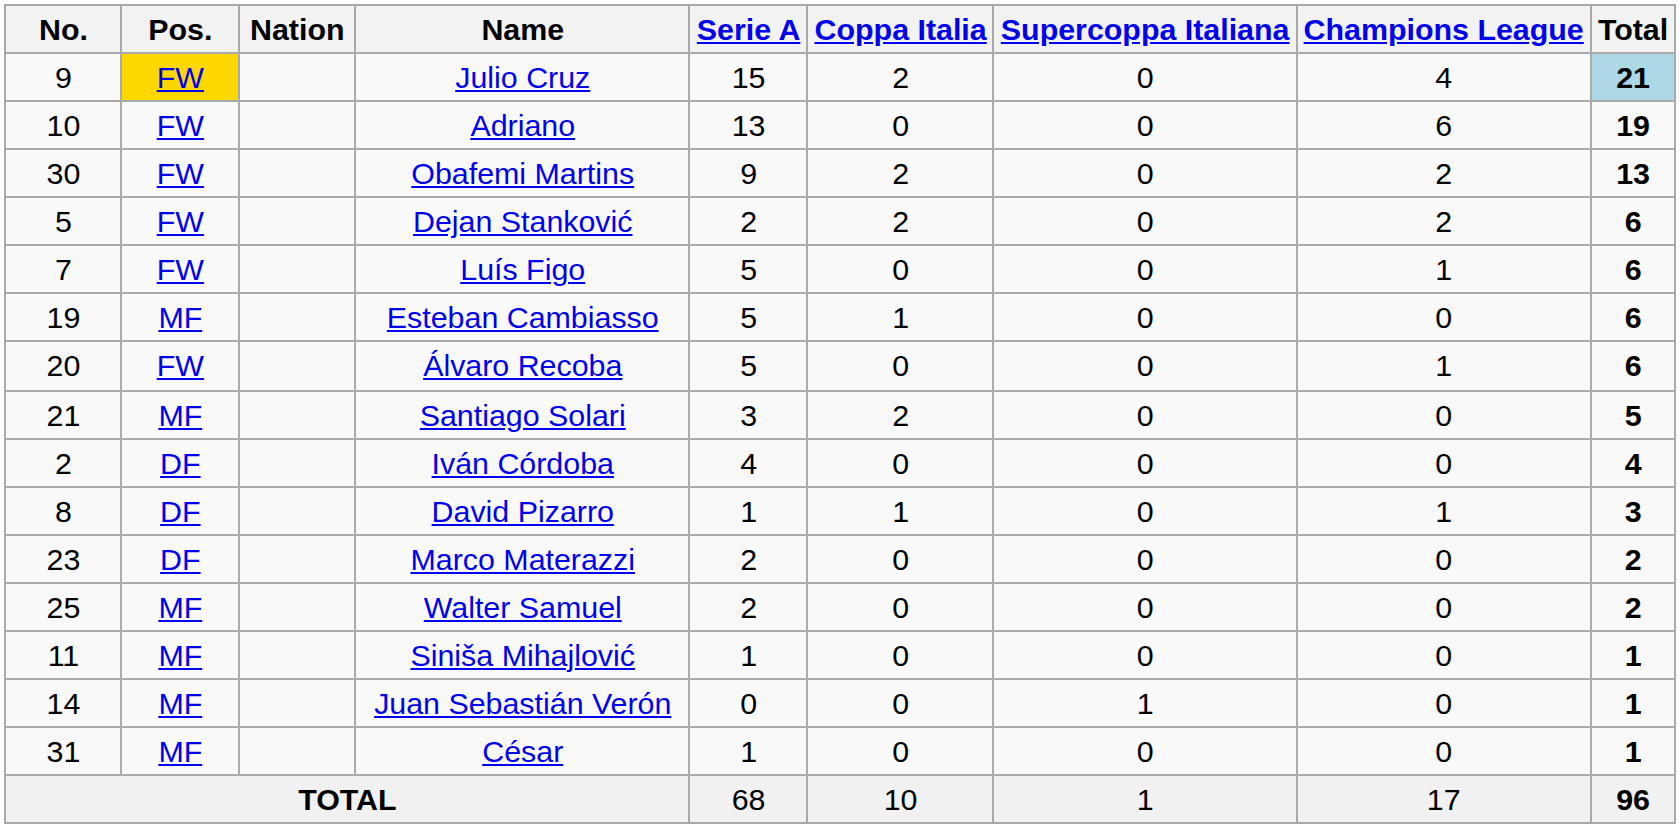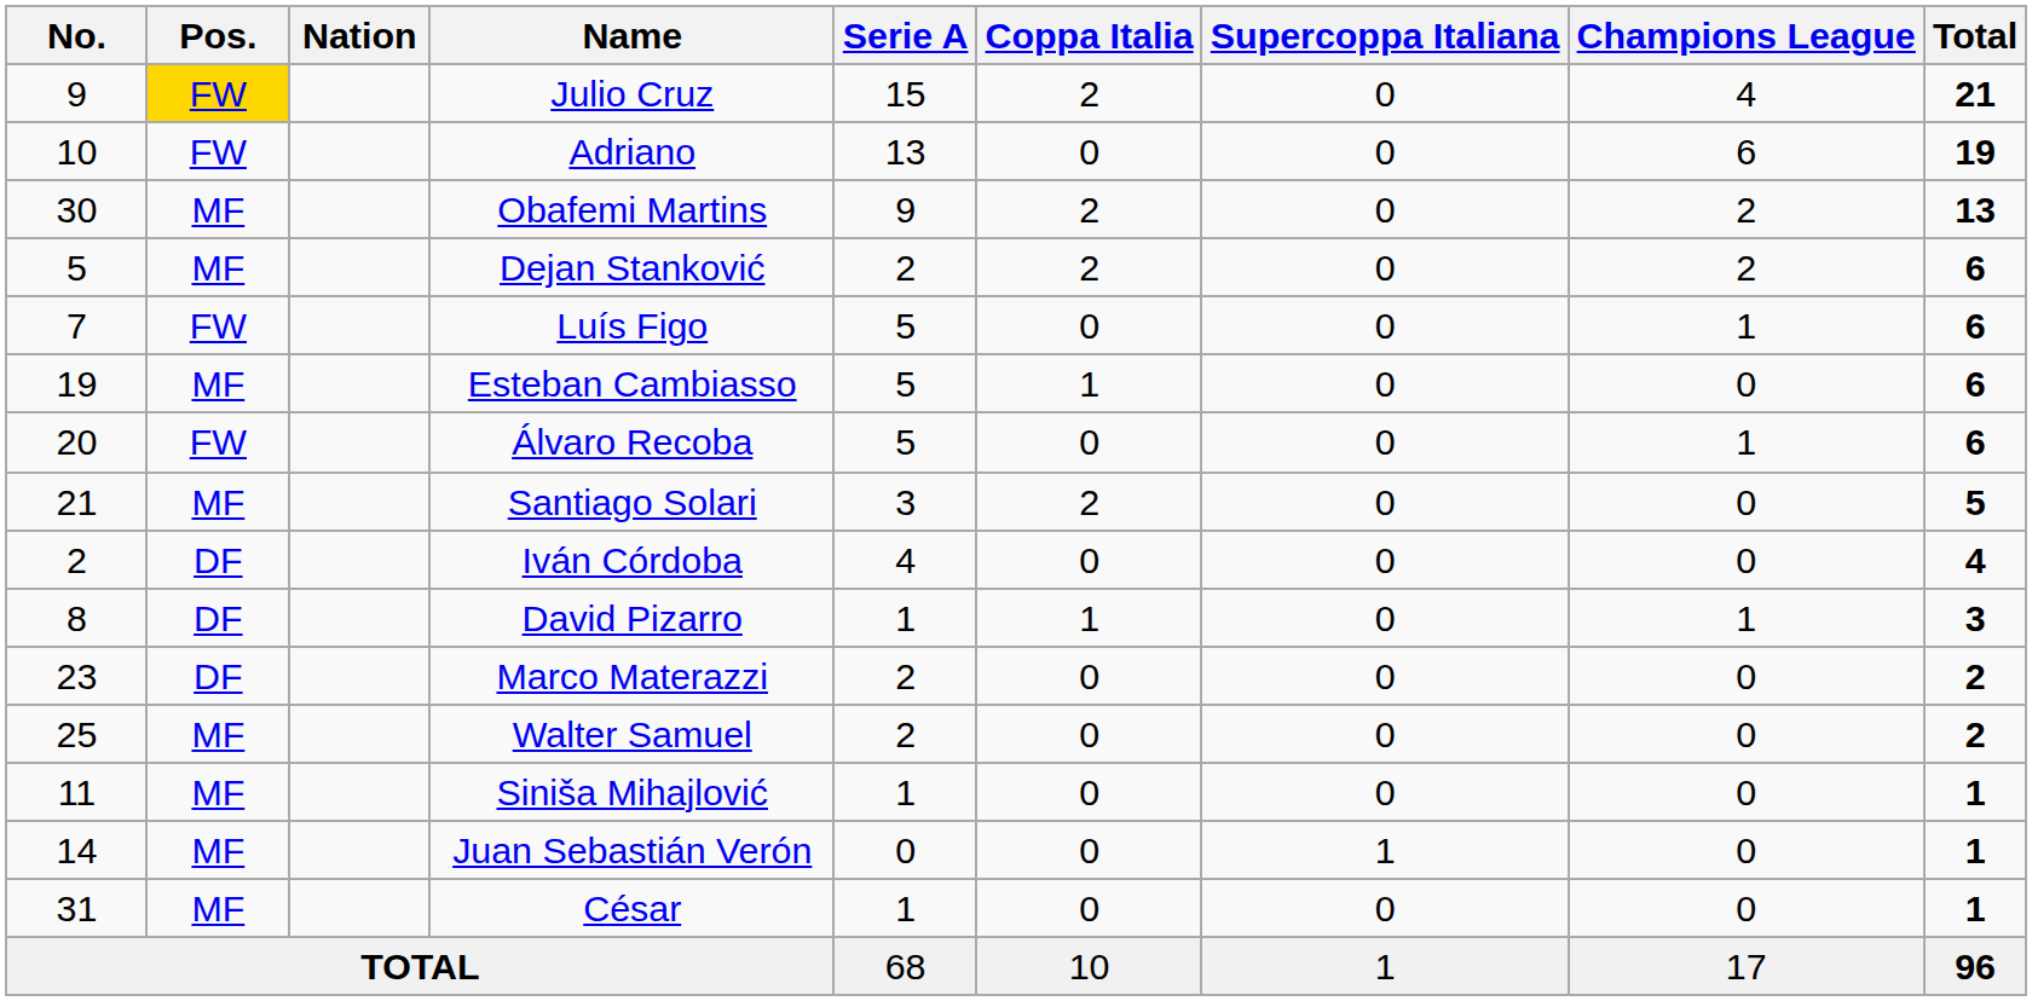Julio Cruz | Total: lightblue background -> no background
Obafemi Martins | Pos.: FW -> MF
Dejan Stanković | Pos.: FW -> MF
